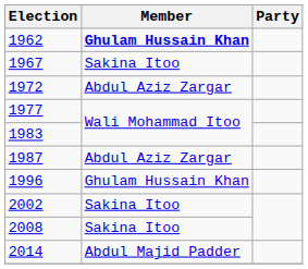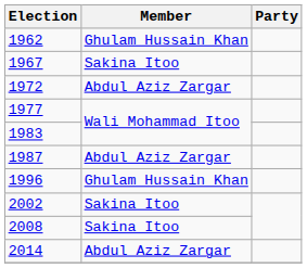1962 | Member: bold -> normal
2014 | Member: Abdul Majid Padder -> Abdul Aziz Zargar
